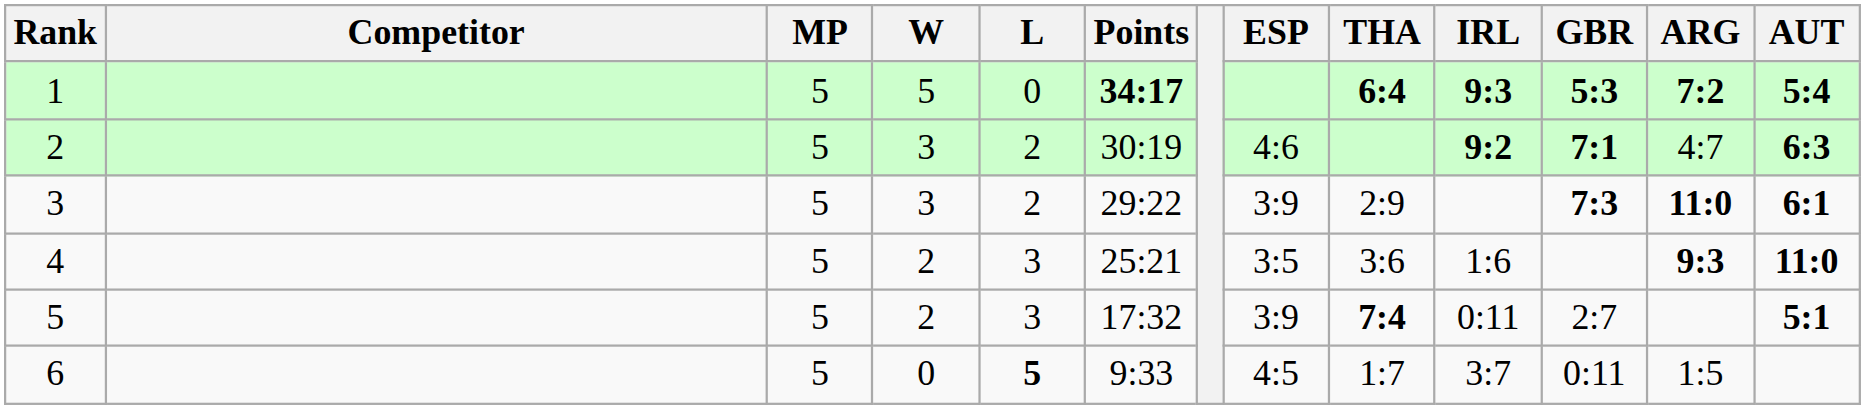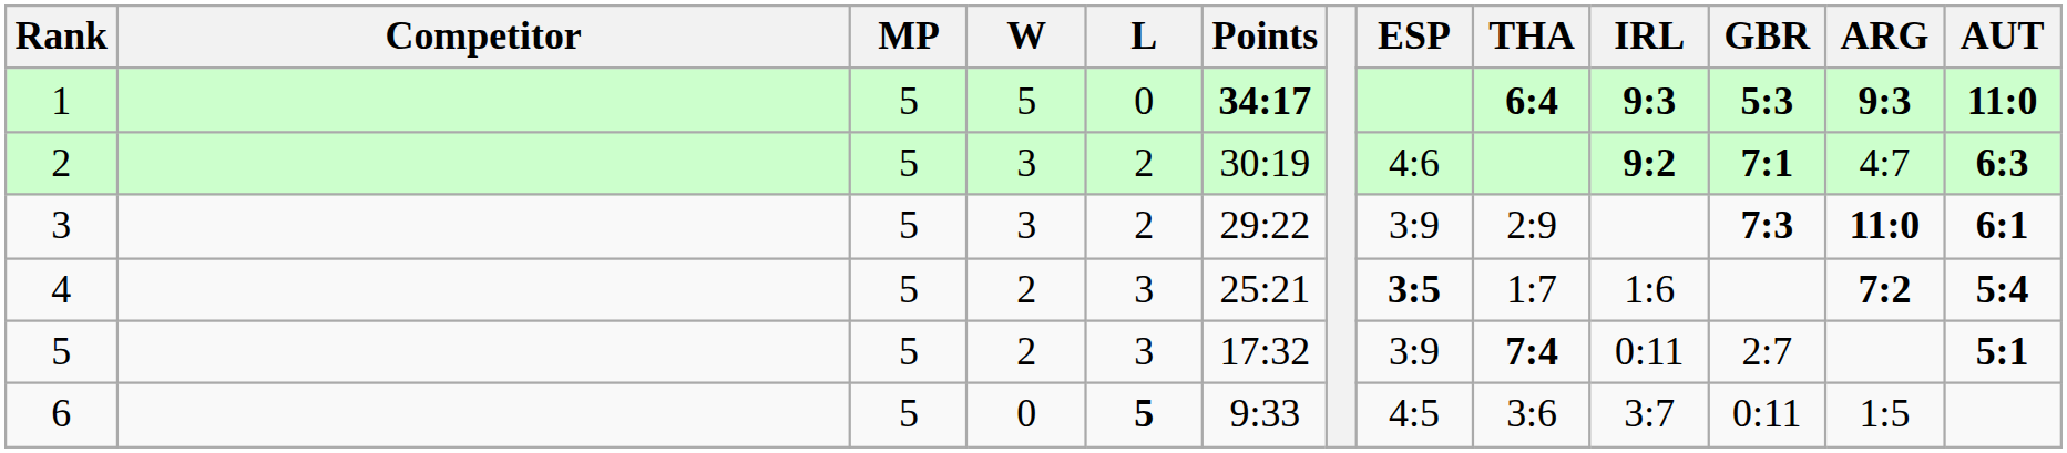1 | ARG: 7:2 -> 9:3
1 | AUT: 5:4 -> 11:0
4 | ESP: normal -> bold
4 | THA: 3:6 -> 1:7
4 | ARG: 9:3 -> 7:2
4 | AUT: 11:0 -> 5:4
6 | THA: 1:7 -> 3:6
